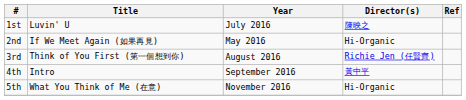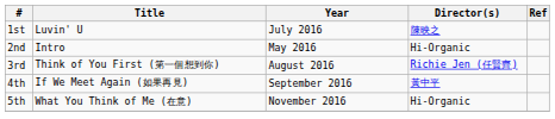2nd | column 2: If We Meet Again (如果再見) -> Intro
4th | column 2: Intro -> If We Meet Again (如果再見)
